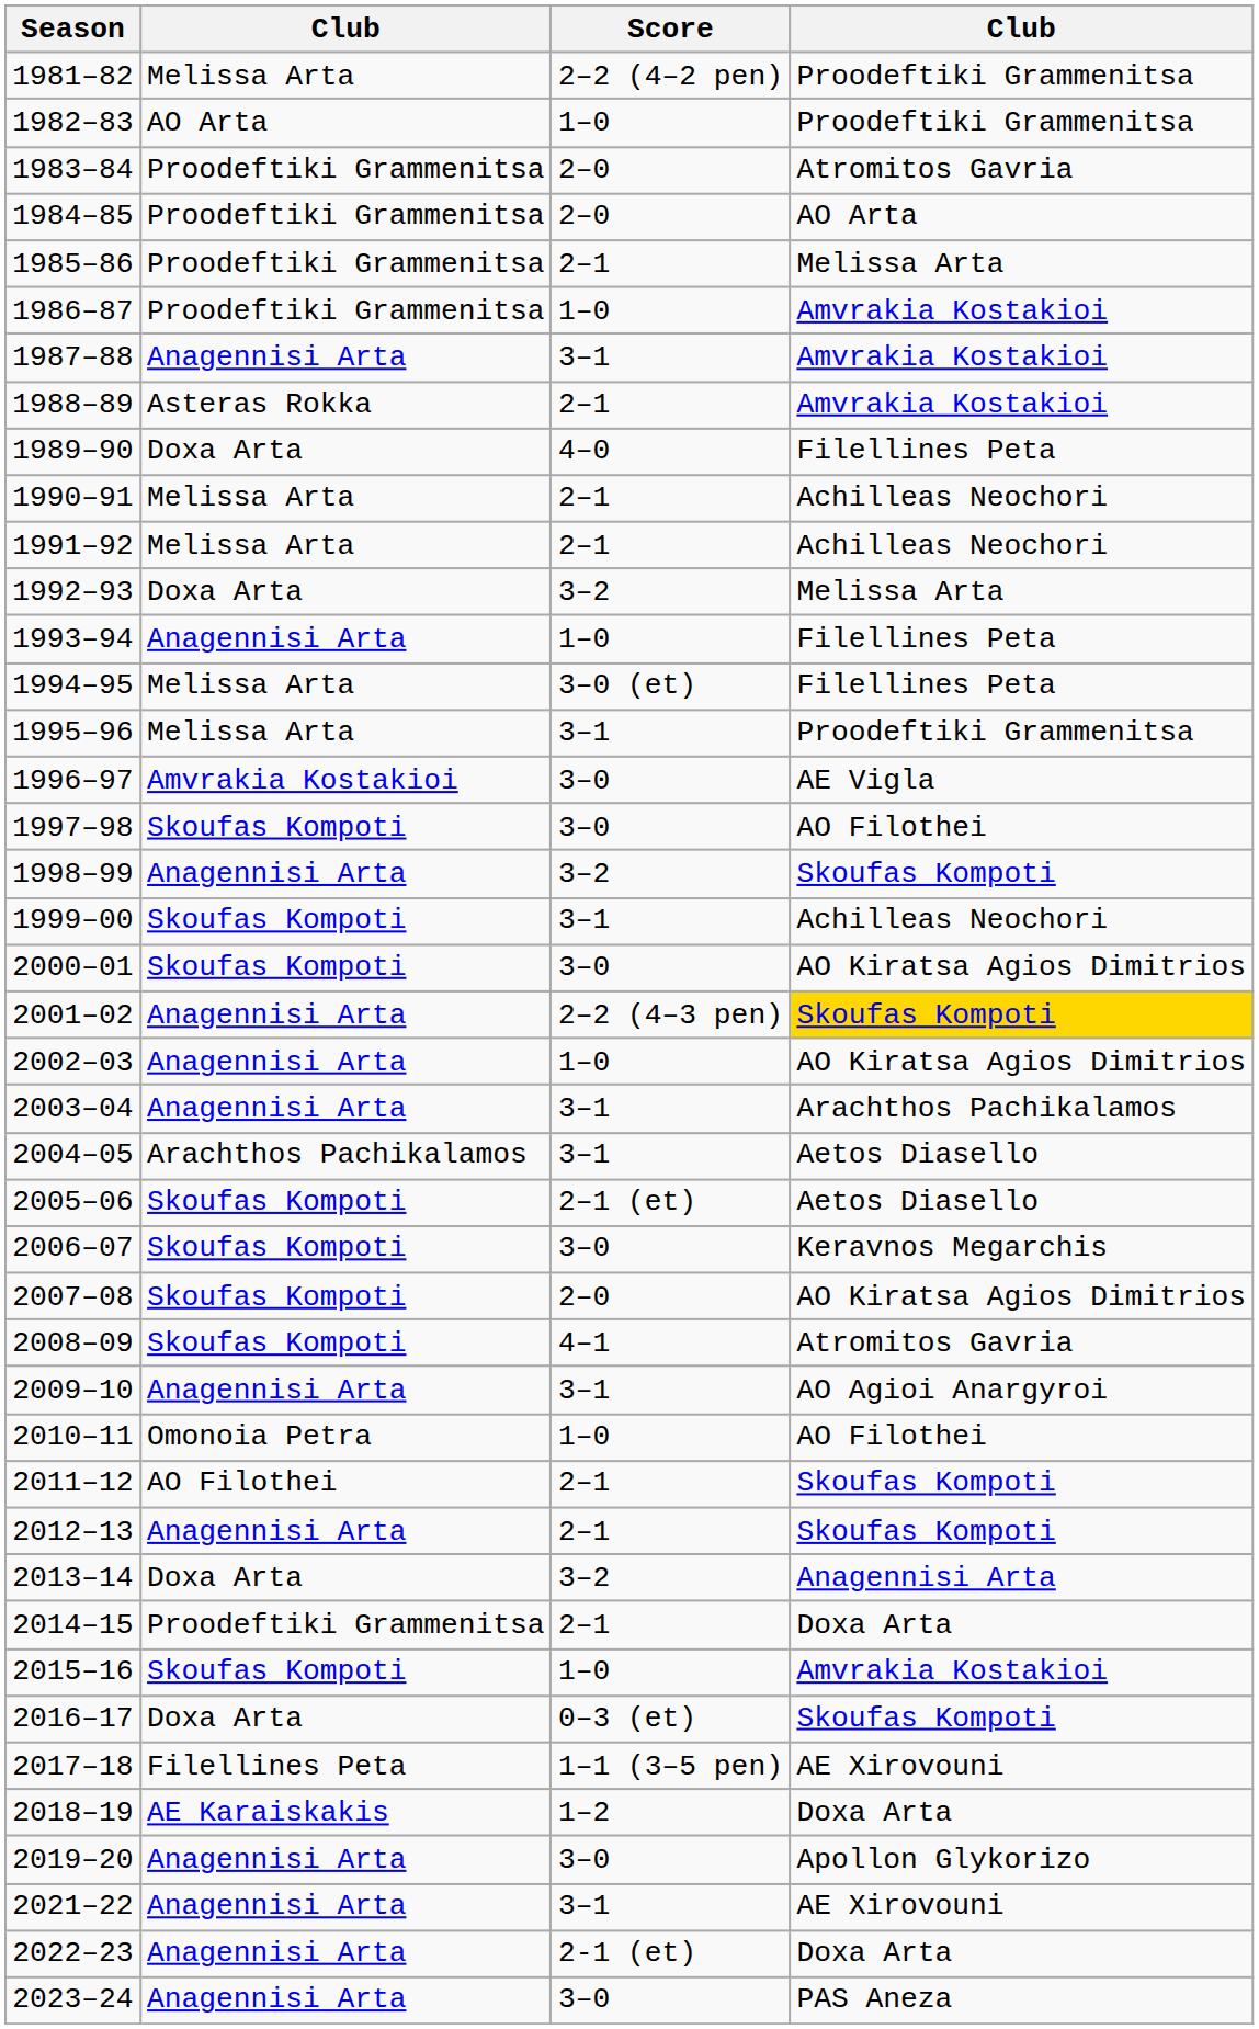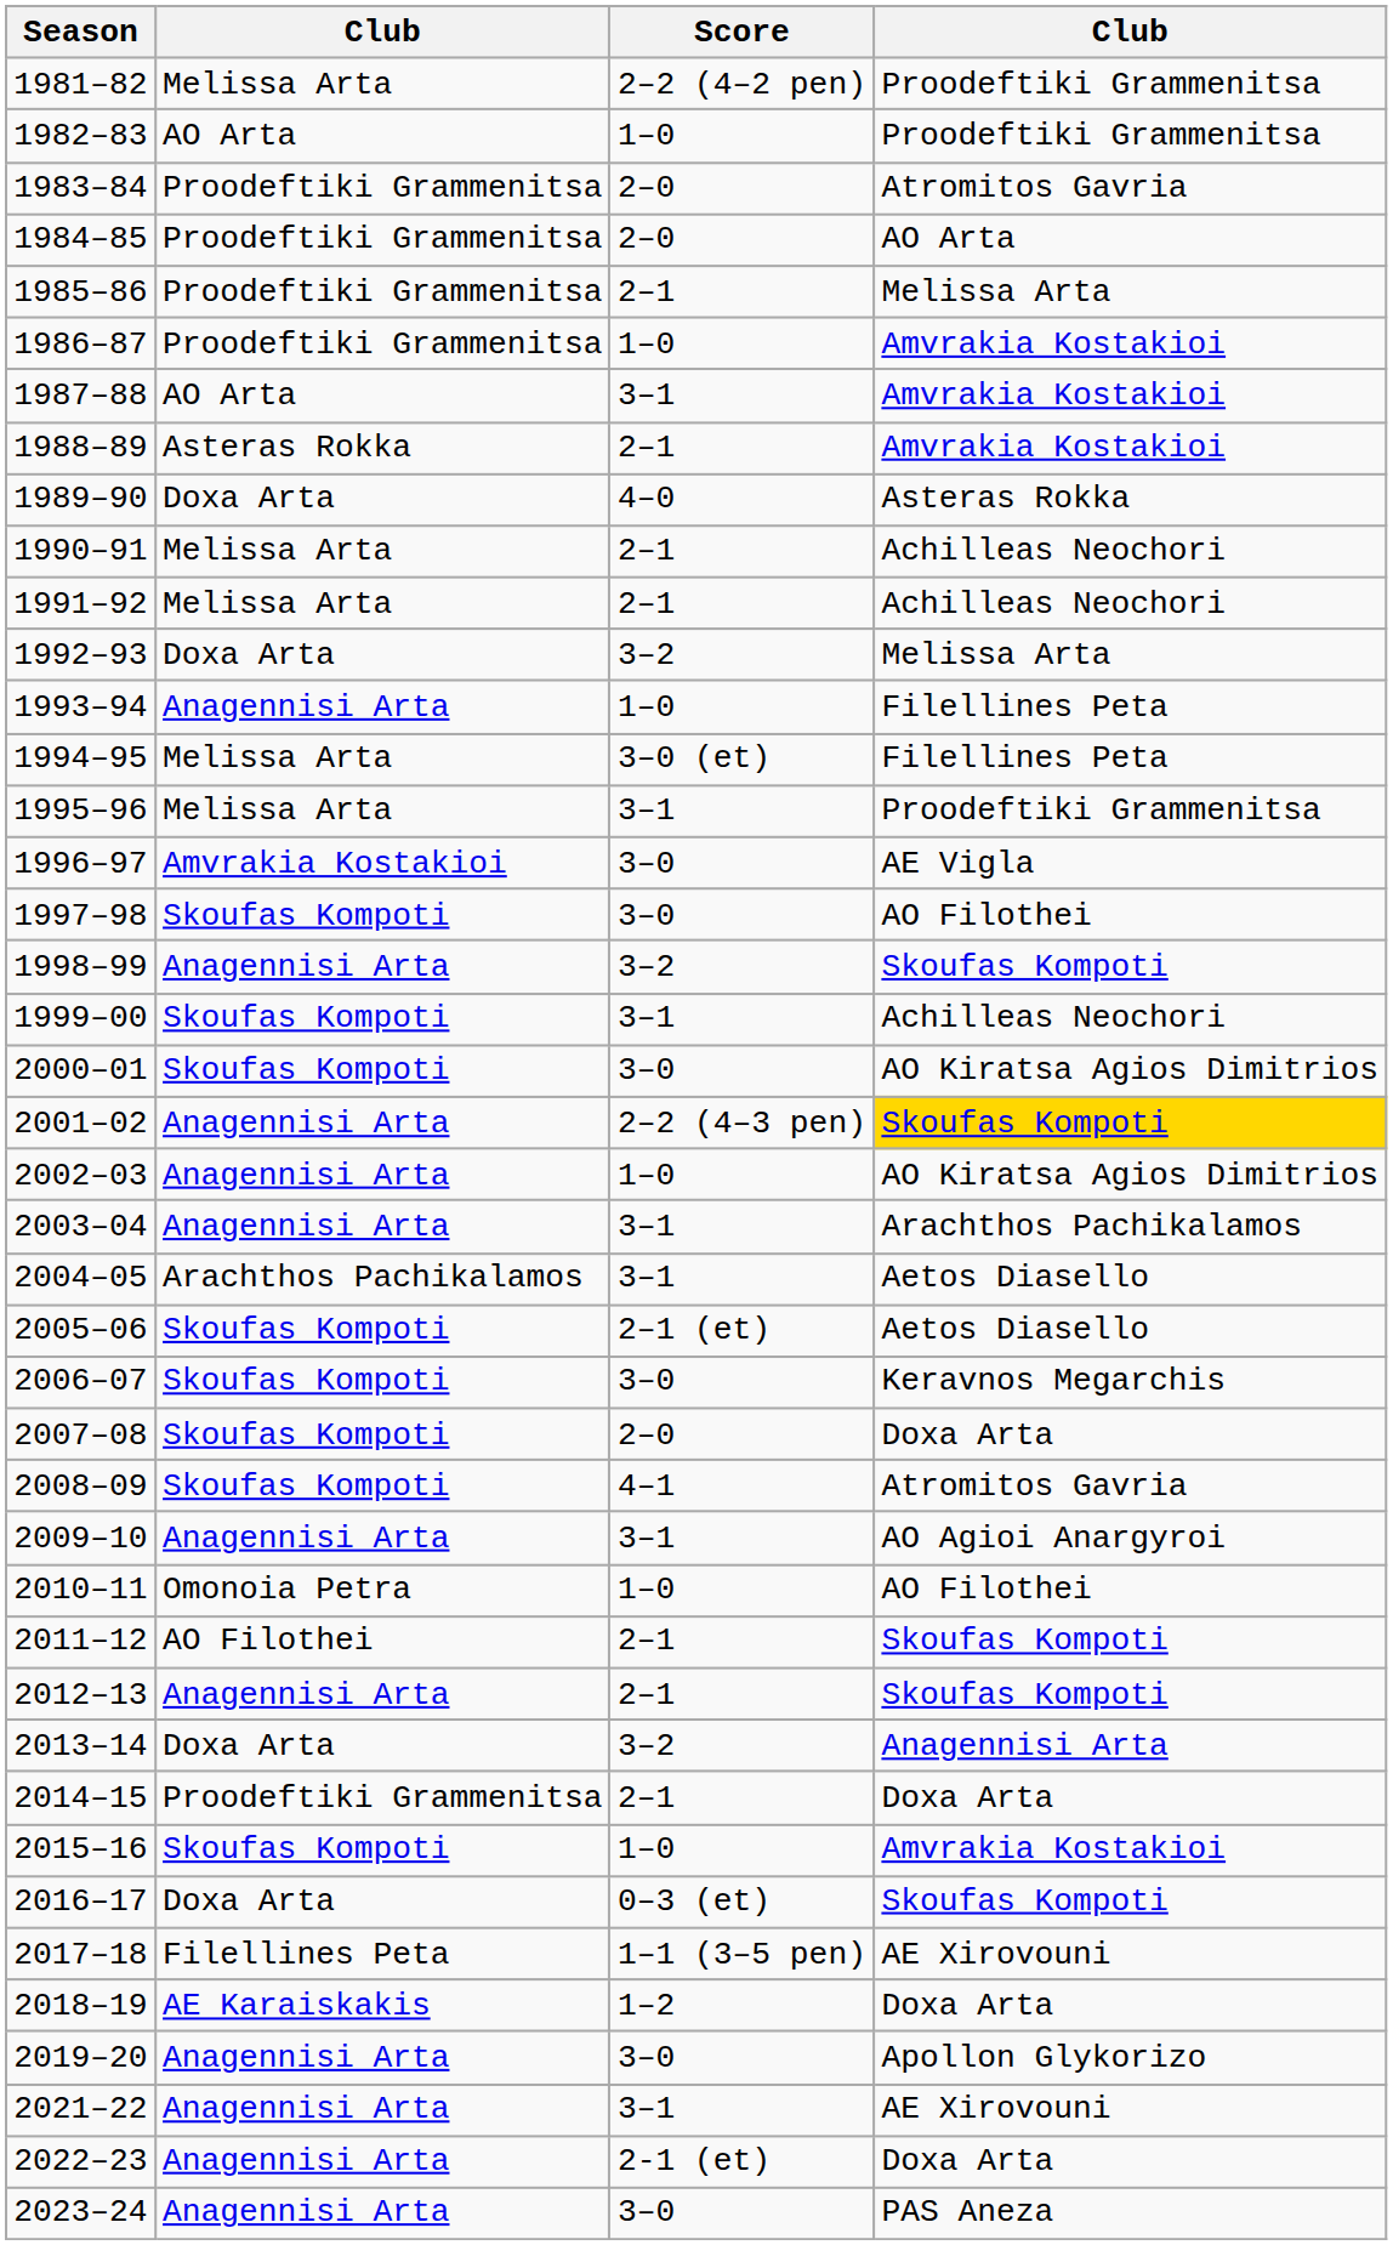1987–88 | column 2: Anagennisi Arta -> AO Arta
1989–90 | column 4: Filellines Peta -> Asteras Rokka
2007–08 | column 4: AO Kiratsa Agios Dimitrios -> Doxa Arta
